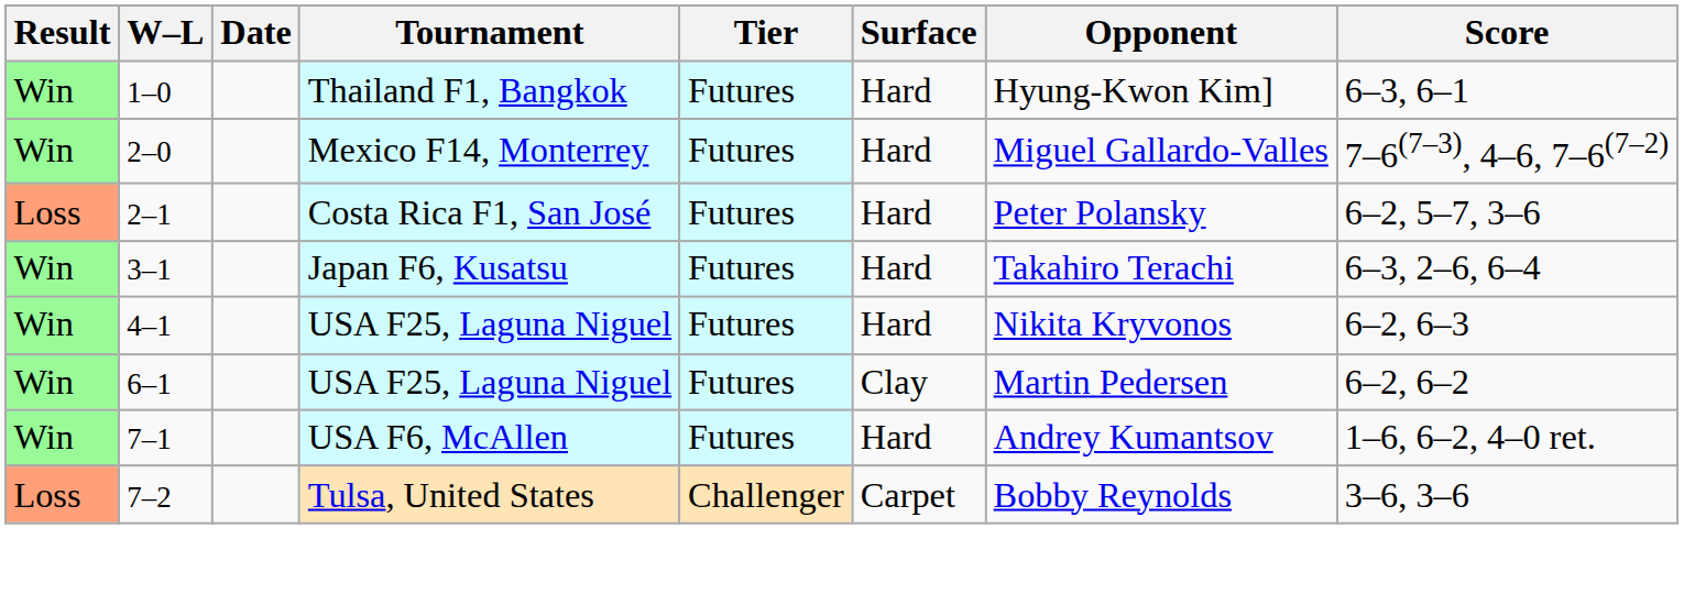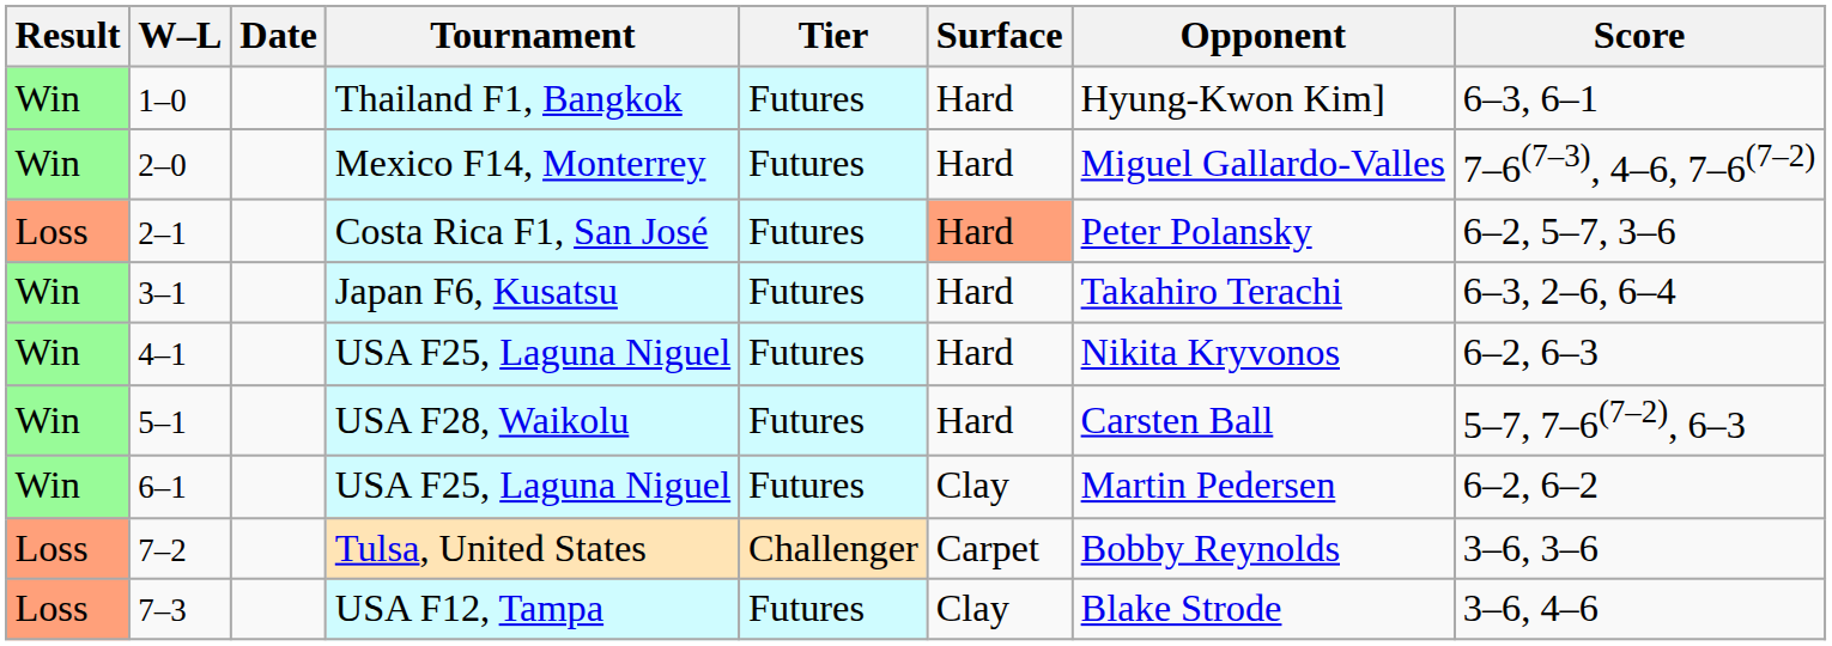Costa Rica F1, San José | Surface: no background -> lightsalmon background
+ row: Win | 5–1 | USA F28, Waikolu | Futures | Hard | Carsten Ball | 5–7, 7–6(7–2), 6–3
- row: Win | 7–1 | USA F6, McAllen | Futures | Hard | Andrey Kumantsov | 1–6, 6–2, 4–0 ret.
+ row: Loss | 7–3 | USA F12, Tampa | Futures | Clay | Blake Strode | 3–6, 4–6
